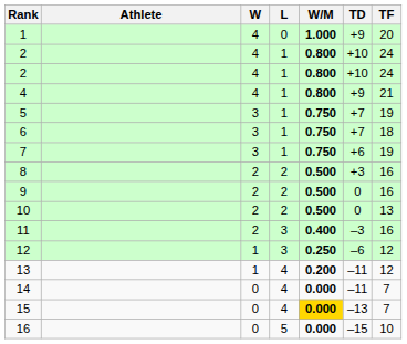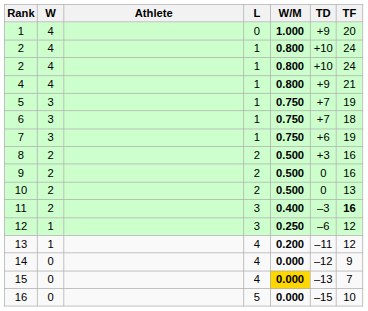columns swapped: Athlete <-> W
11 | TF: normal -> bold
14 | TD: –11 -> –12
14 | TF: 7 -> 9
